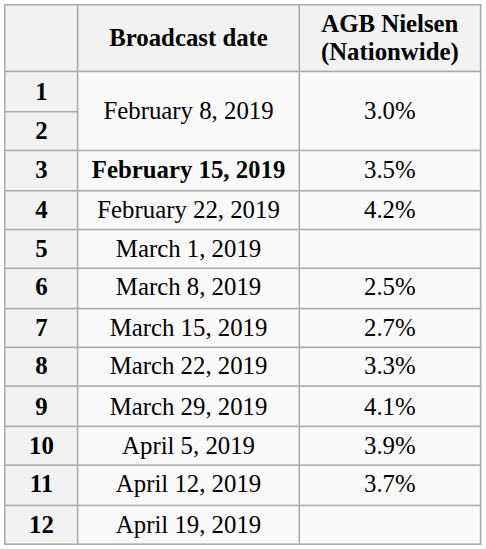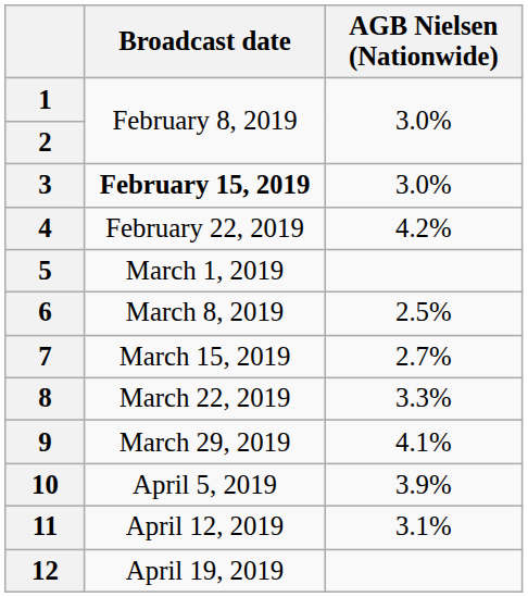3 | AGB Nielsen (Nationwide): 3.5% -> 3.0%
11 | AGB Nielsen (Nationwide): 3.7% -> 3.1%
